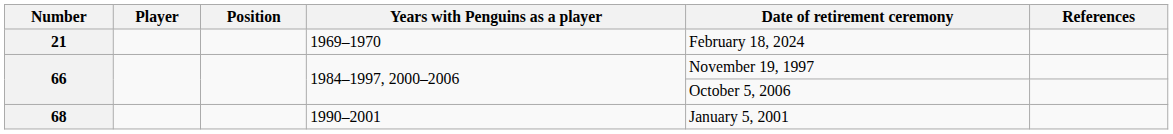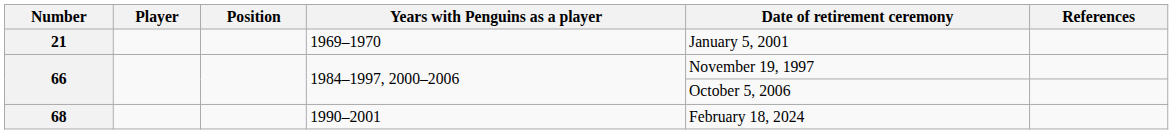21 | Date of retirement ceremony: February 18, 2024 -> January 5, 2001
68 | Date of retirement ceremony: January 5, 2001 -> February 18, 2024
